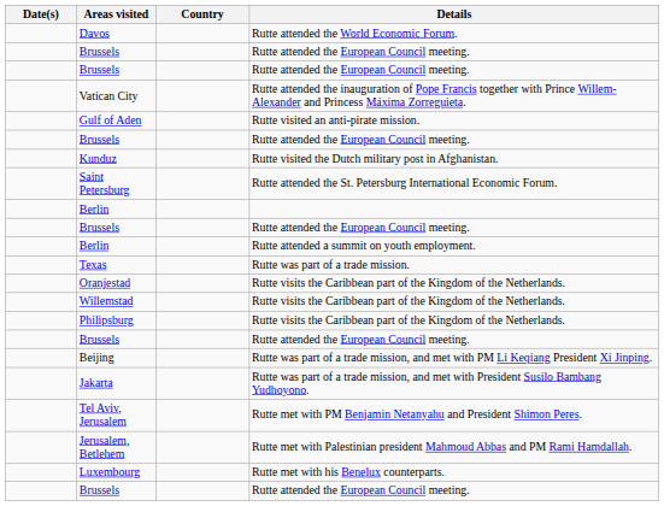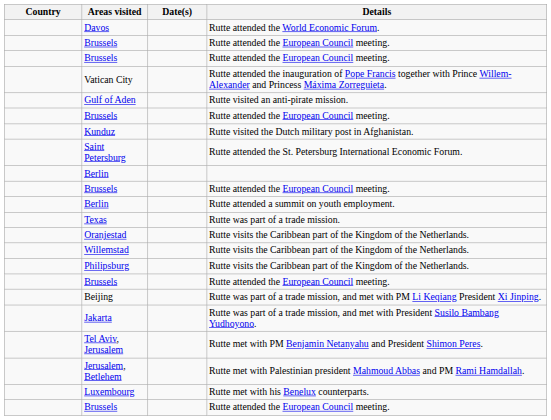columns swapped: Country <-> Date(s)
